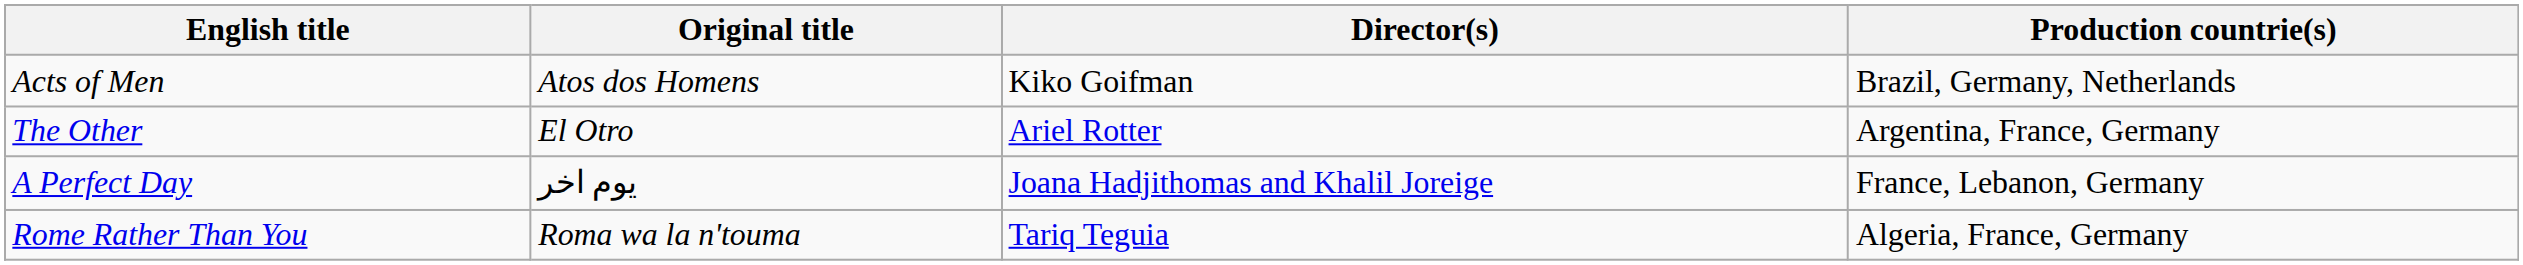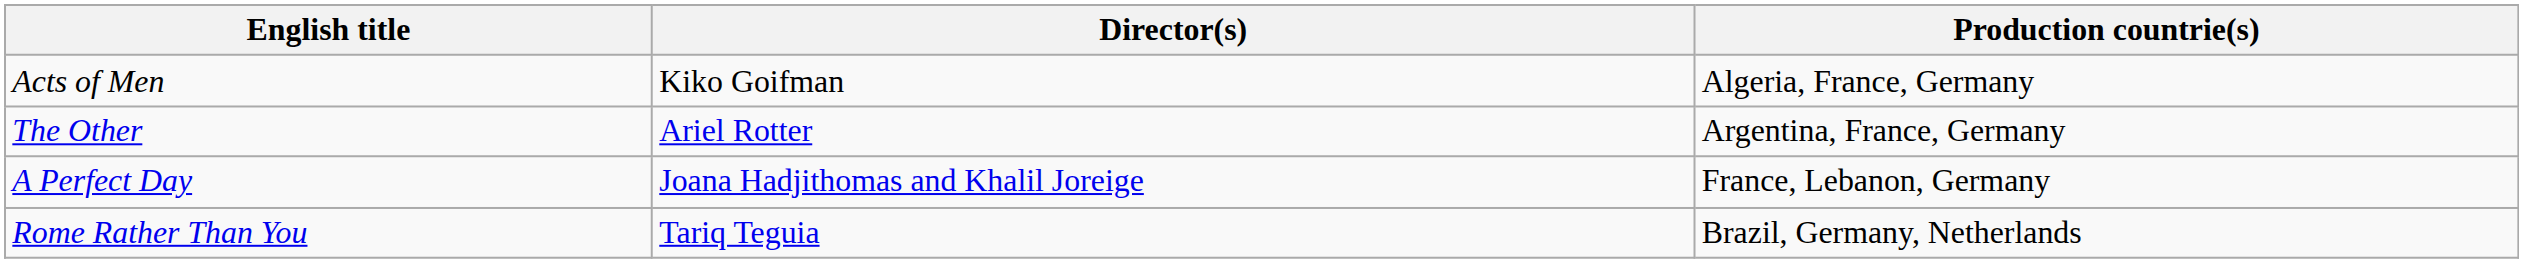- column: Original title | Atos dos Homens | El Otro | يوم اخر | Roma wa la n'touma
Acts of Men | Production countrie(s): Brazil, Germany, Netherlands -> Algeria, France, Germany
Rome Rather Than You | Production countrie(s): Algeria, France, Germany -> Brazil, Germany, Netherlands
